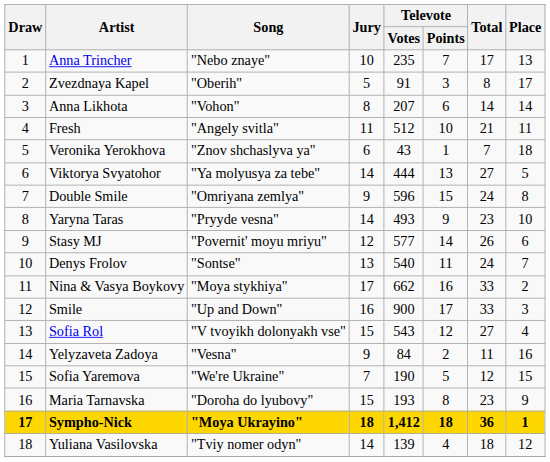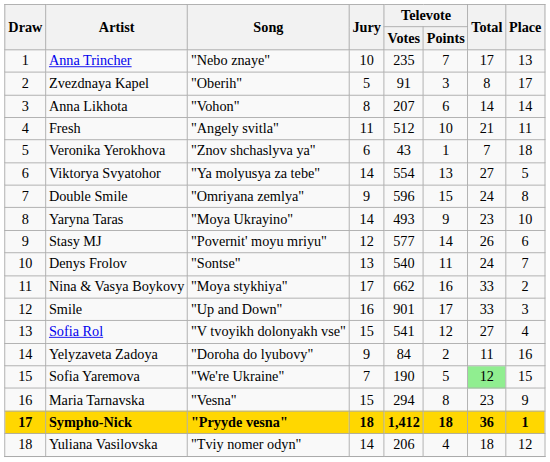Viktorya Svyatohor | Televote / Votes: 444 -> 554
Yaryna Taras | Song: "Pryyde vesna" -> "Moya Ukrayino"
Smile | Televote / Votes: 900 -> 901
Sofia Rol | Televote / Votes: 543 -> 541
Yelyzaveta Zadoya | Song: "Vesna" -> "Doroha do lyubovy"
Sofia Yaremova | Total: no background -> lightgreen background
Maria Tarnavska | Song: "Doroha do lyubovy" -> "Vesna"
Maria Tarnavska | Televote / Votes: 193 -> 294
Sympho-Nick | Song: "Moya Ukrayino" -> "Pryyde vesna"
Yuliana Vasilovska | Televote / Votes: 139 -> 206
